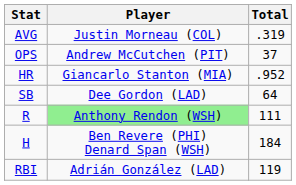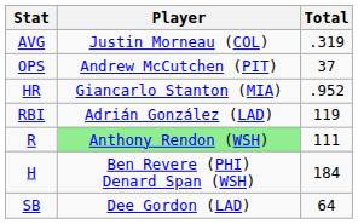rows swapped: RBI <-> SB
